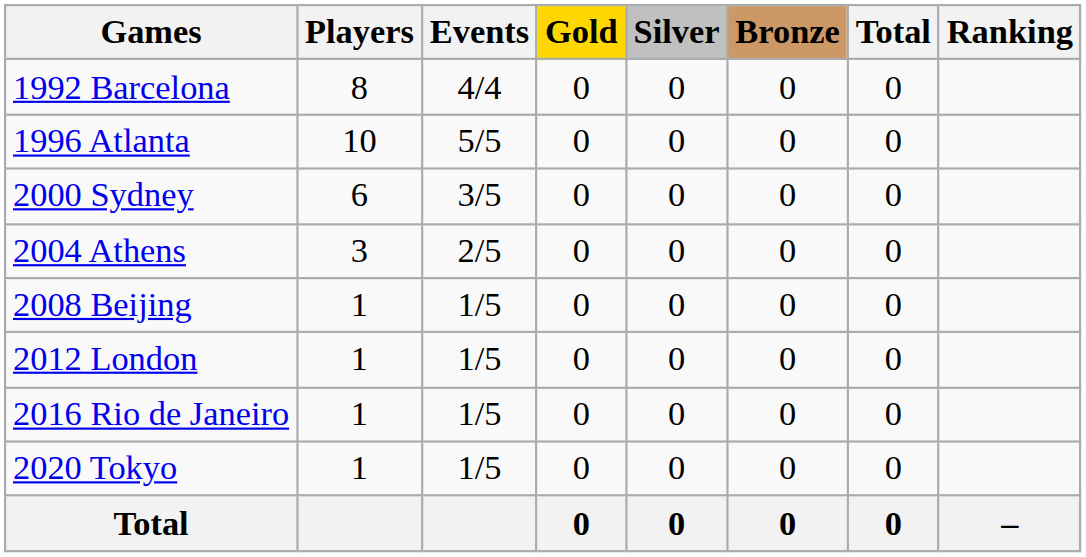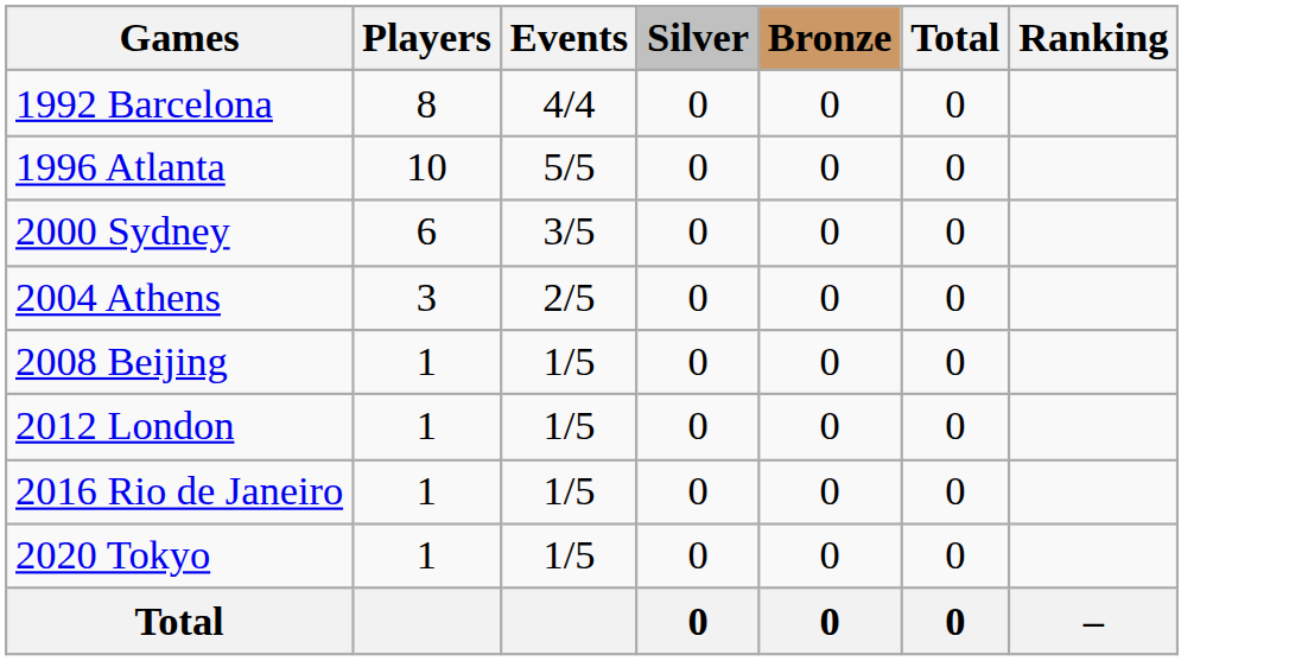- column: Gold | 0 | 0 | 0 | 0 | 0 | 0 | 0 | 0 | 0
